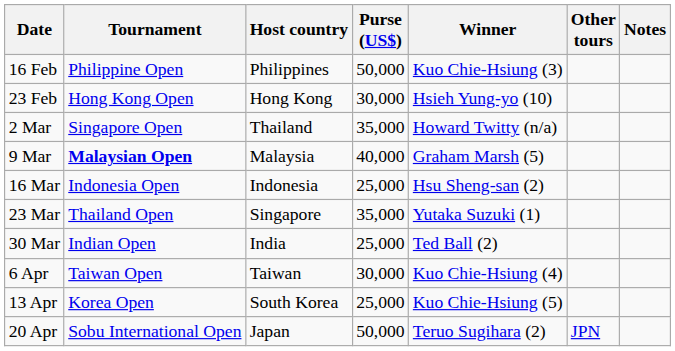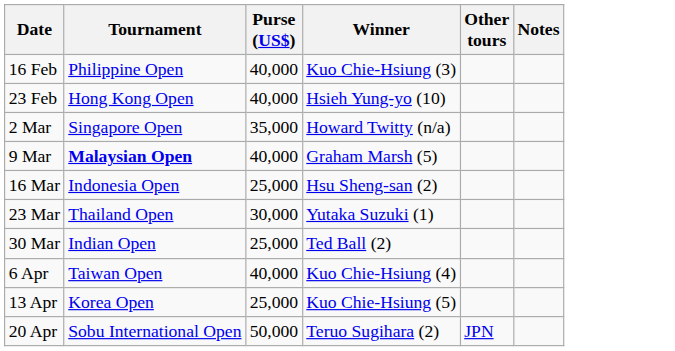- column: Host country | Philippines | Hong Kong | Thailand | Malaysia | Indonesia | Singapore | India | Taiwan | South Korea | Japan
16 Feb | Purse (US$): 50,000 -> 40,000
23 Feb | Purse (US$): 30,000 -> 40,000
23 Mar | Purse (US$): 35,000 -> 30,000
6 Apr | Purse (US$): 30,000 -> 40,000
